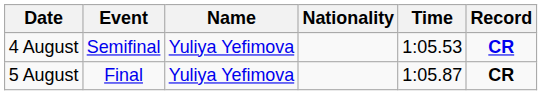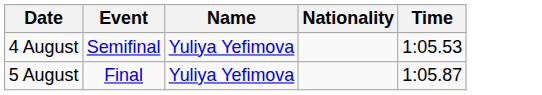- column: Record | CR | CR
